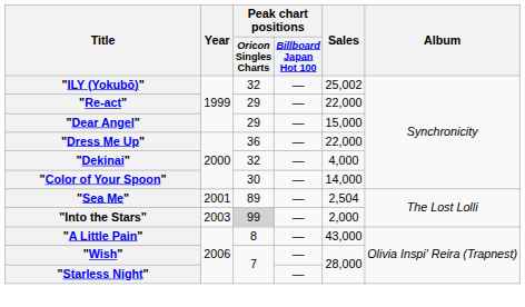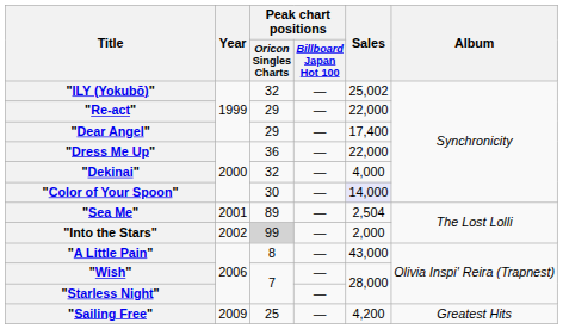"Dear Angel" | Sales: 15,000 -> 17,400
"Color of Your Spoon" | Sales: no background -> lavender background
"Into the Stars" | Year: 2003 -> 2002
+ row: "Sailing Free" | 2009 | 25 | — | 4,200 | Greatest Hits
